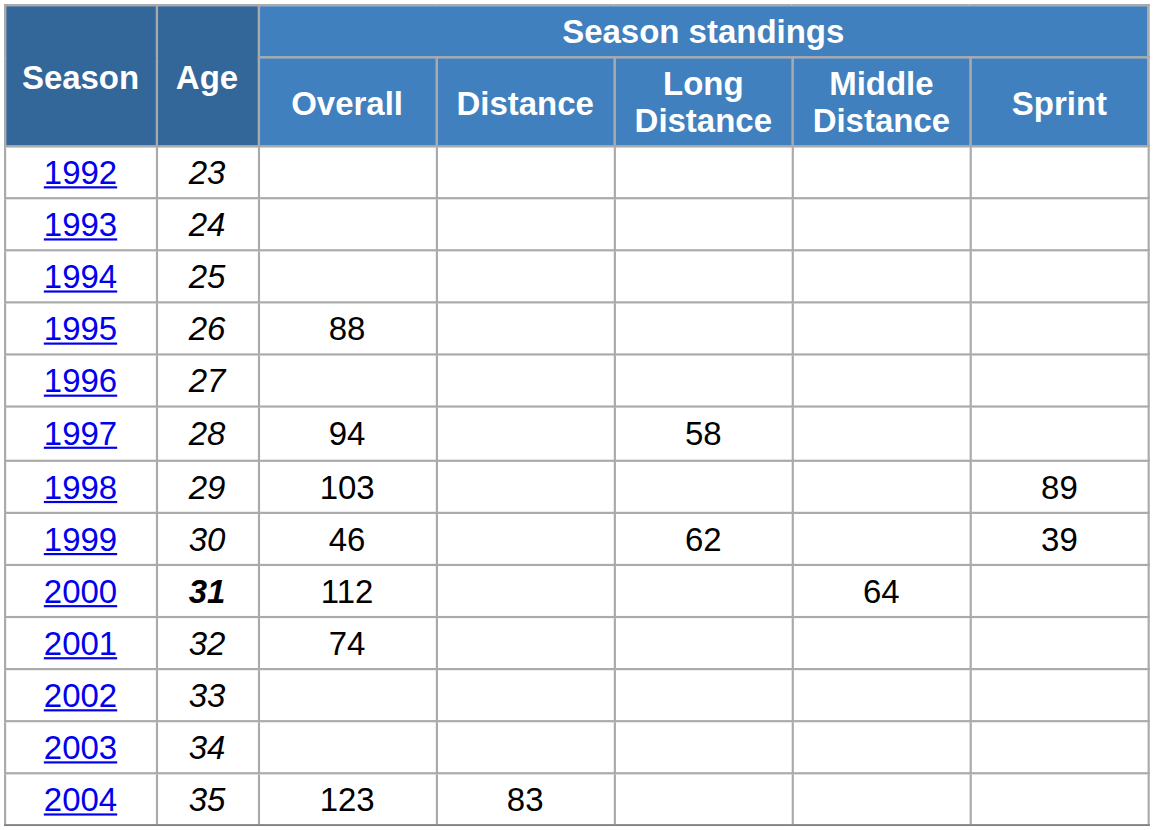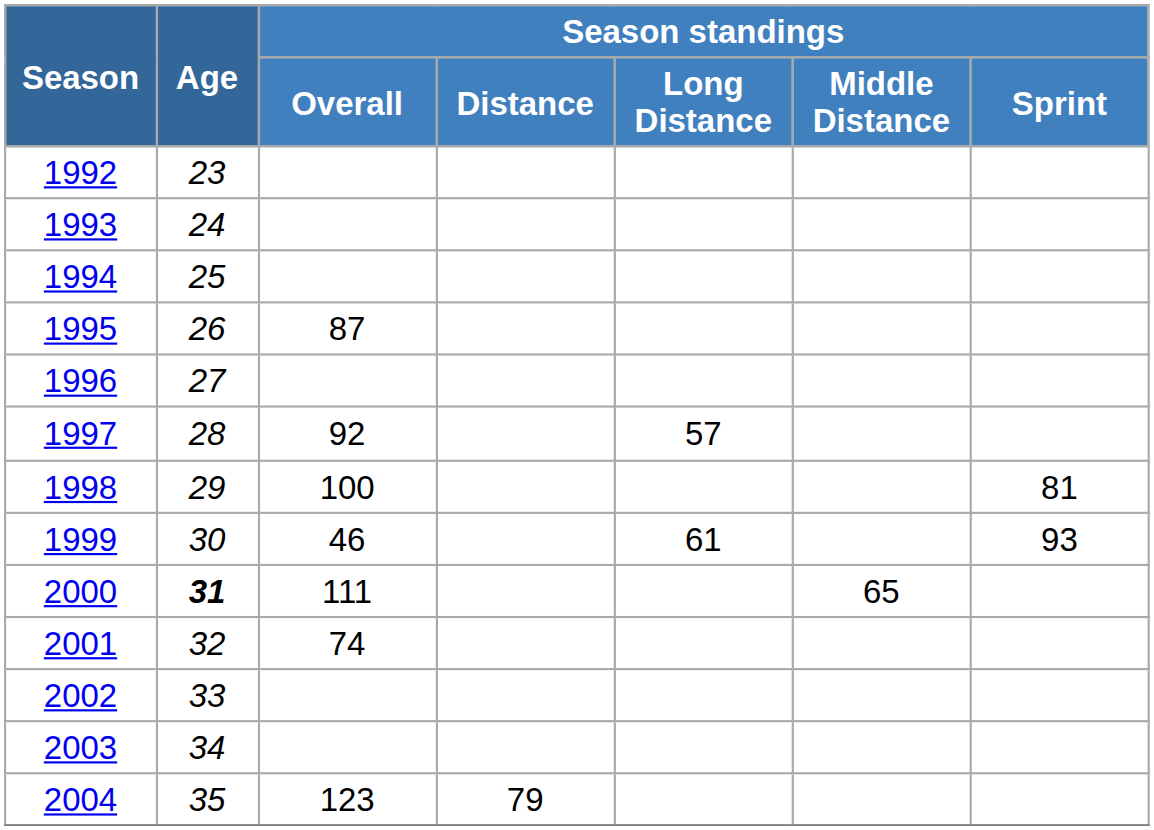1995 | Season standings / Overall: 88 -> 87
1997 | Season standings / Overall: 94 -> 92
1997 | Season standings / Long Distance: 58 -> 57
1998 | Season standings / Overall: 103 -> 100
1998 | Season standings / Sprint: 89 -> 81
1999 | Season standings / Long Distance: 62 -> 61
1999 | Season standings / Sprint: 39 -> 93
2000 | Season standings / Overall: 112 -> 111
2000 | Season standings / Middle Distance: 64 -> 65
2004 | Season standings / Distance: 83 -> 79
